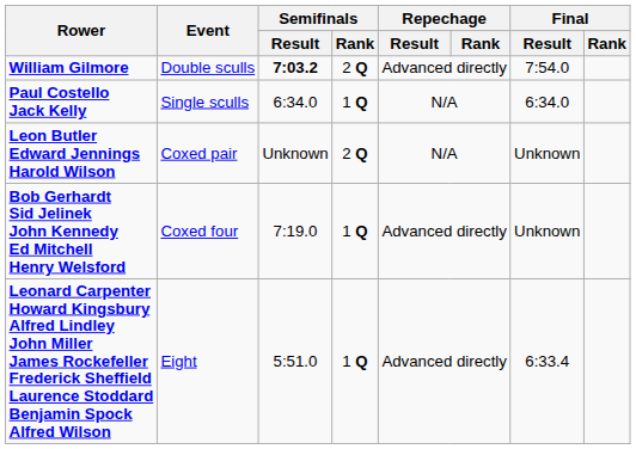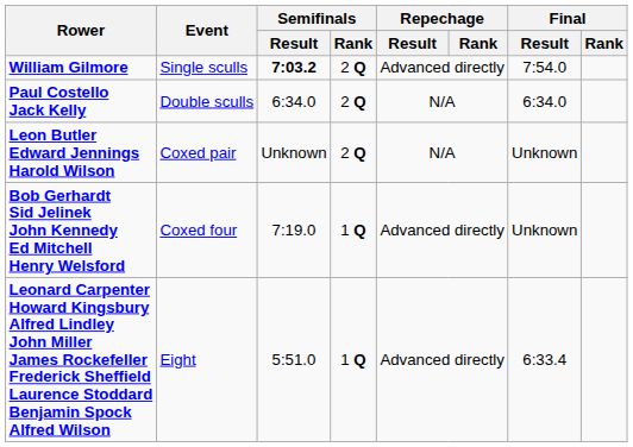William Gilmore | Event: Double sculls -> Single sculls
Paul Costello Jack Kelly | Event: Single sculls -> Double sculls
Paul Costello Jack Kelly | Semifinals / Rank: 1 Q -> 2 Q
